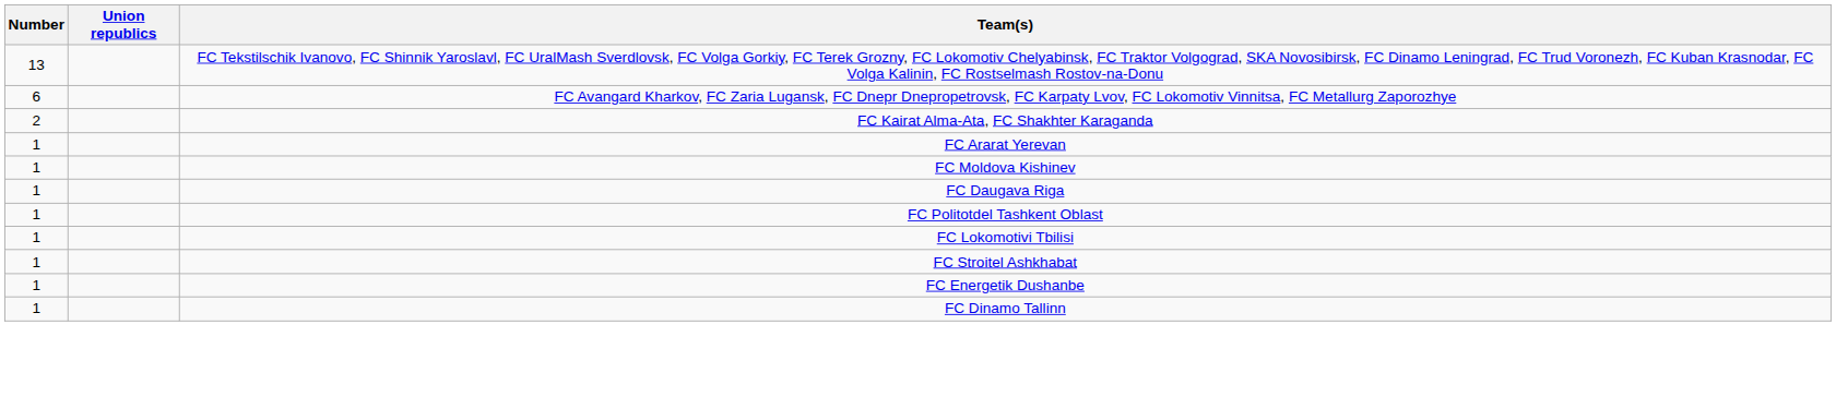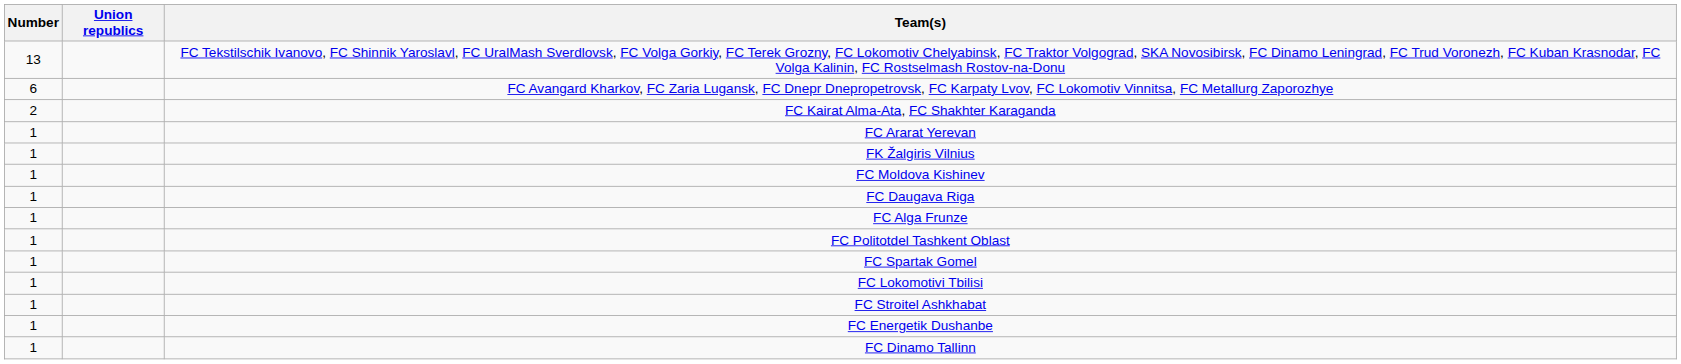+ row: 1 | FK Žalgiris Vilnius
+ row: 1 | FC Alga Frunze
+ row: 1 | FC Spartak Gomel
